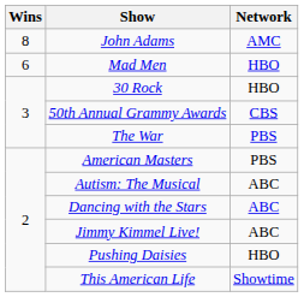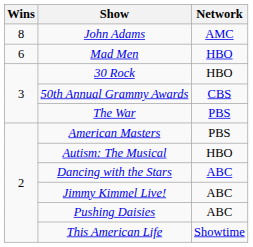Autism: The Musical | Network: ABC -> HBO
Pushing Daisies | Network: HBO -> ABC
